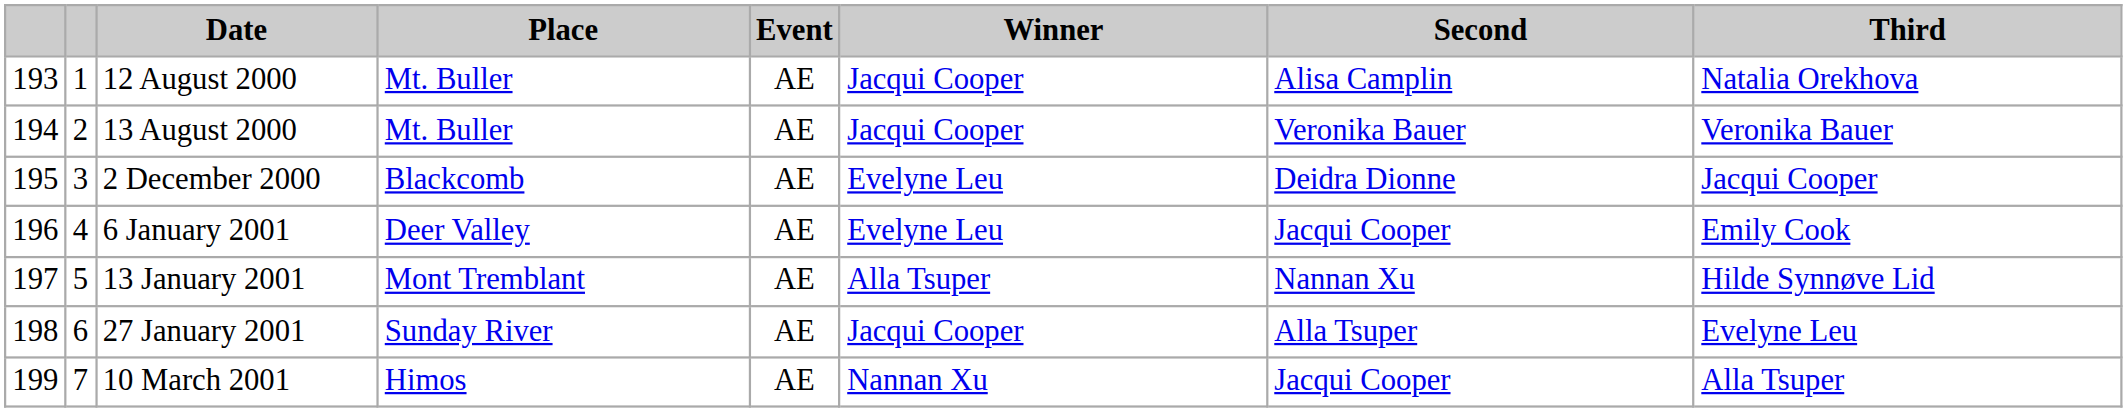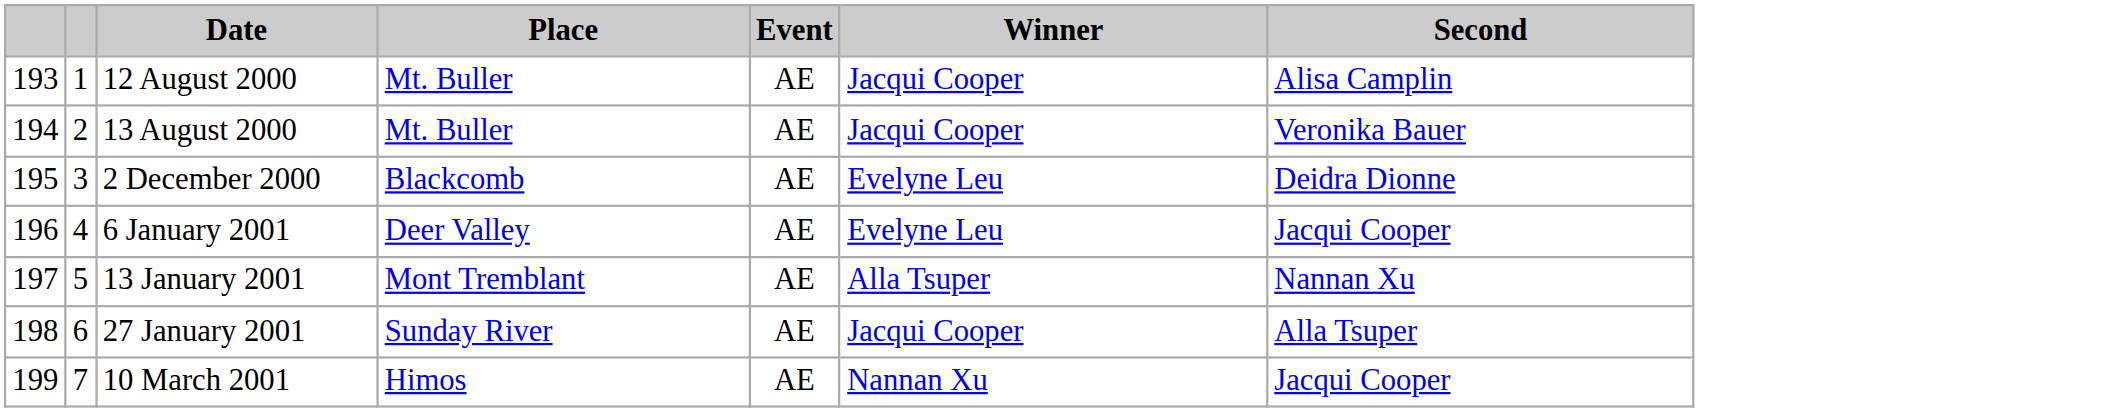- column: Third | Natalia Orekhova | Veronika Bauer | Jacqui Cooper | Emily Cook | Hilde Synnøve Lid | Evelyne Leu | Alla Tsuper
